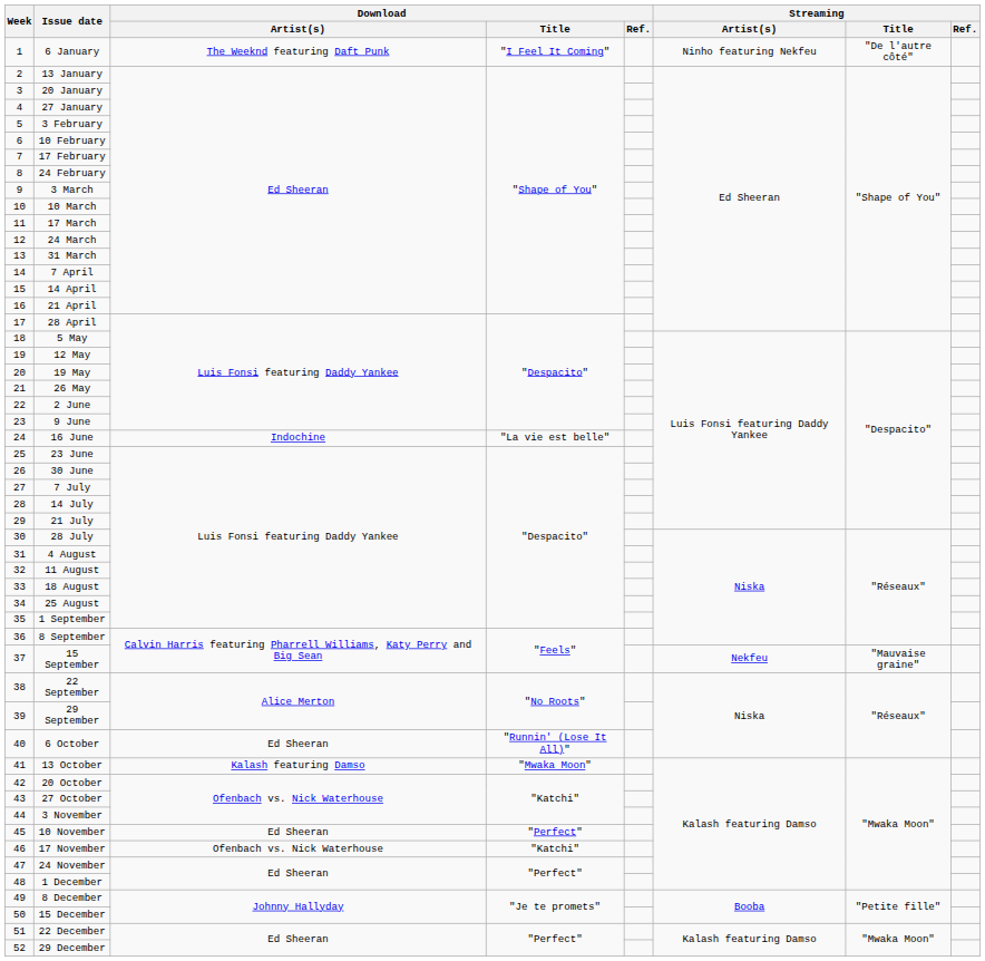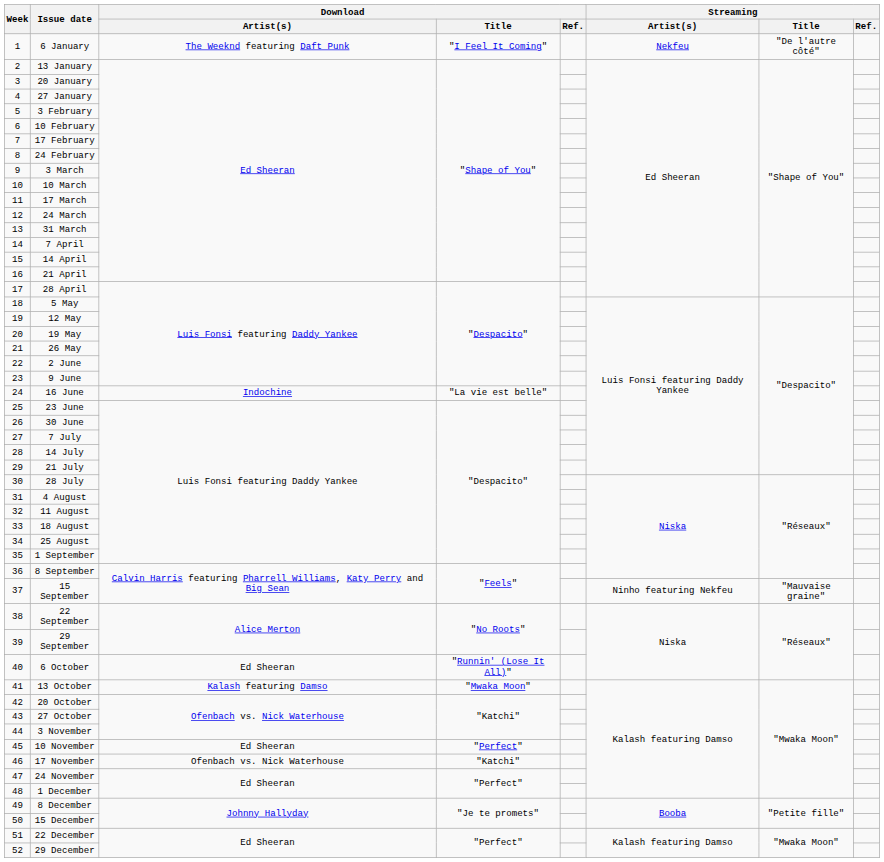6 January | Streaming / Artist(s): Ninho featuring Nekfeu -> Nekfeu
15 September | Streaming / Artist(s): Nekfeu -> Ninho featuring Nekfeu
